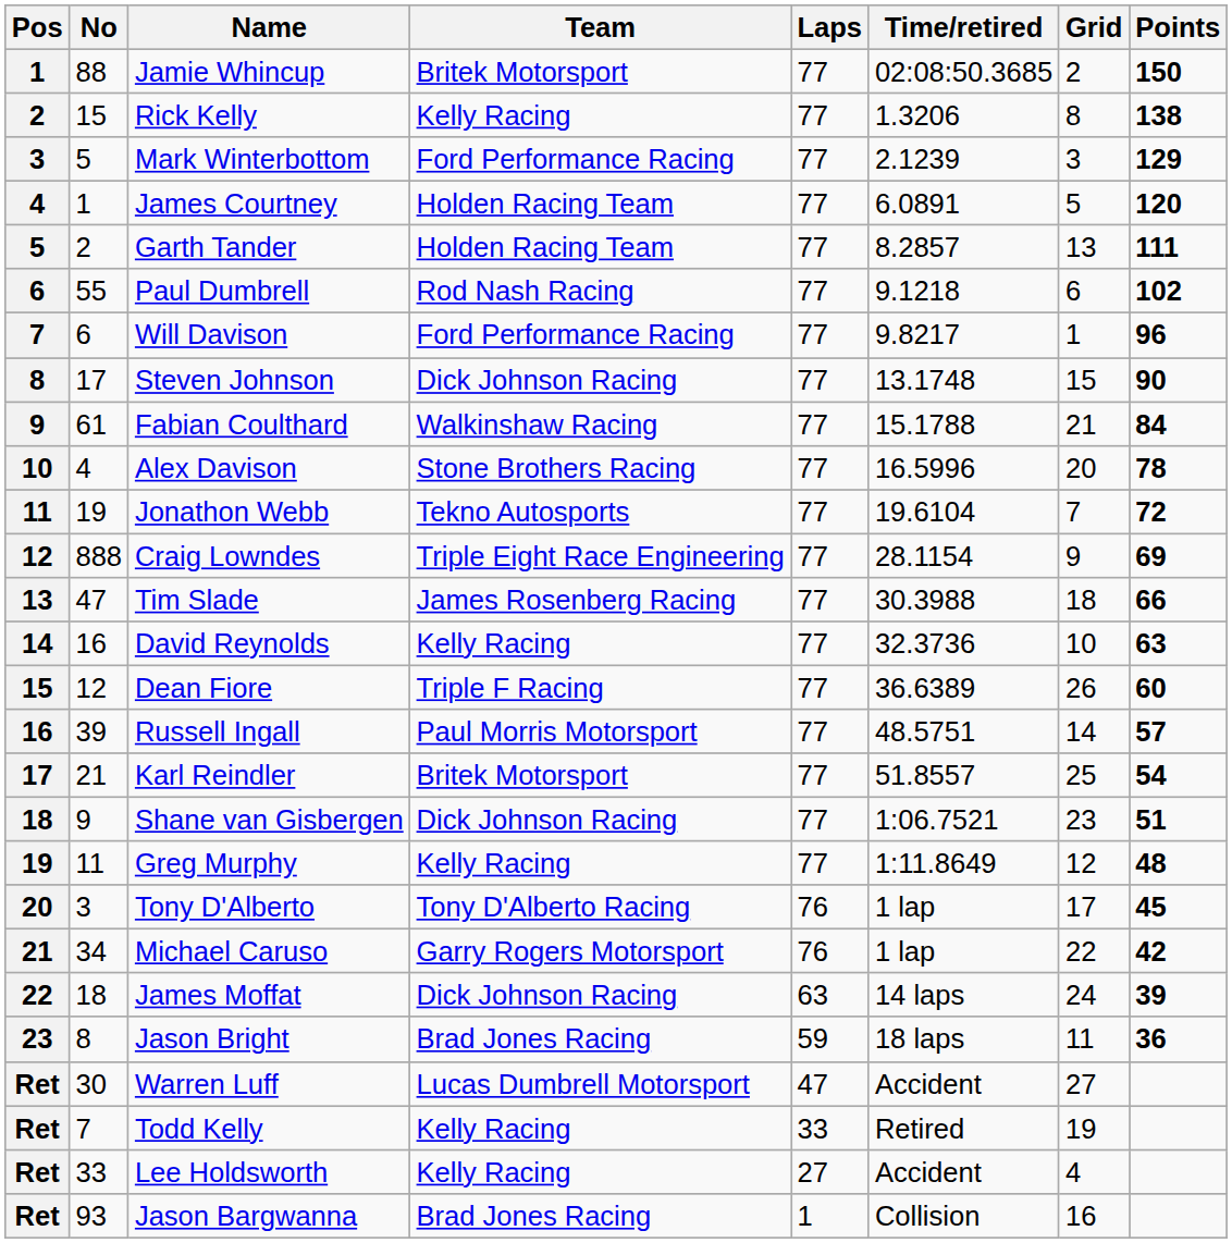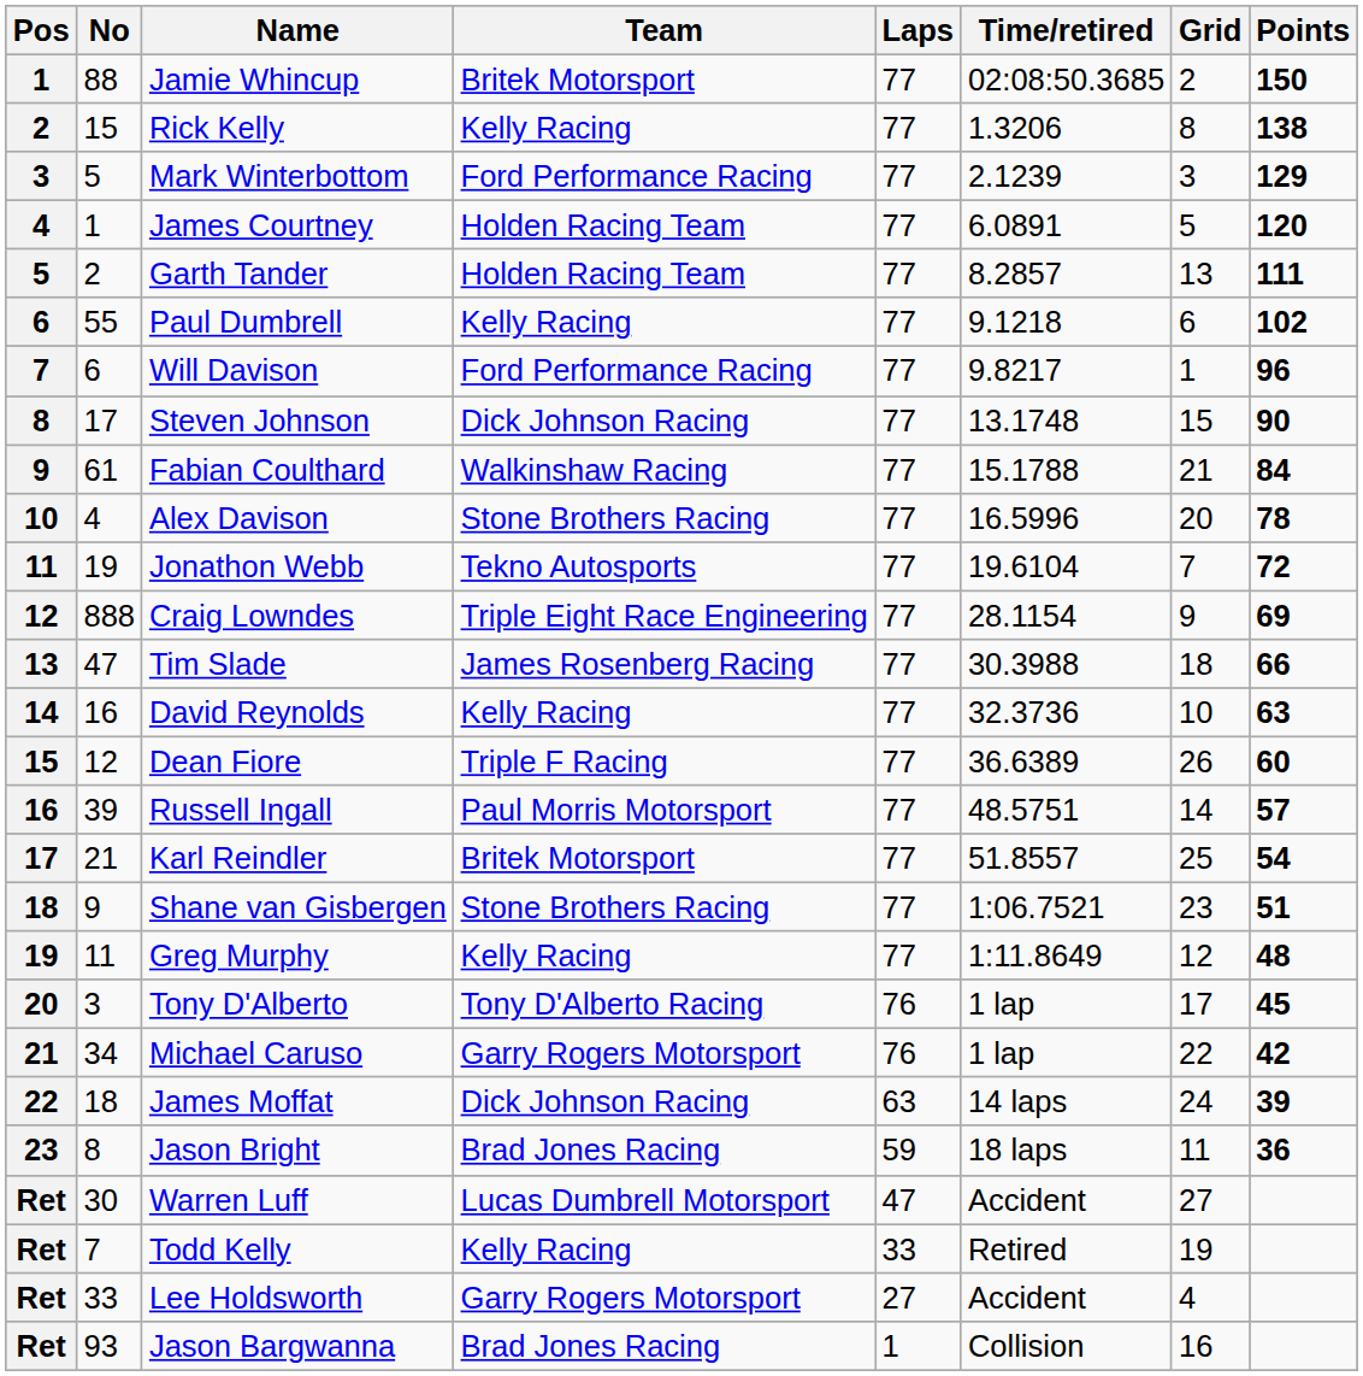Paul Dumbrell | Team: Rod Nash Racing -> Kelly Racing
Shane van Gisbergen | Team: Dick Johnson Racing -> Stone Brothers Racing
Lee Holdsworth | Team: Kelly Racing -> Garry Rogers Motorsport
